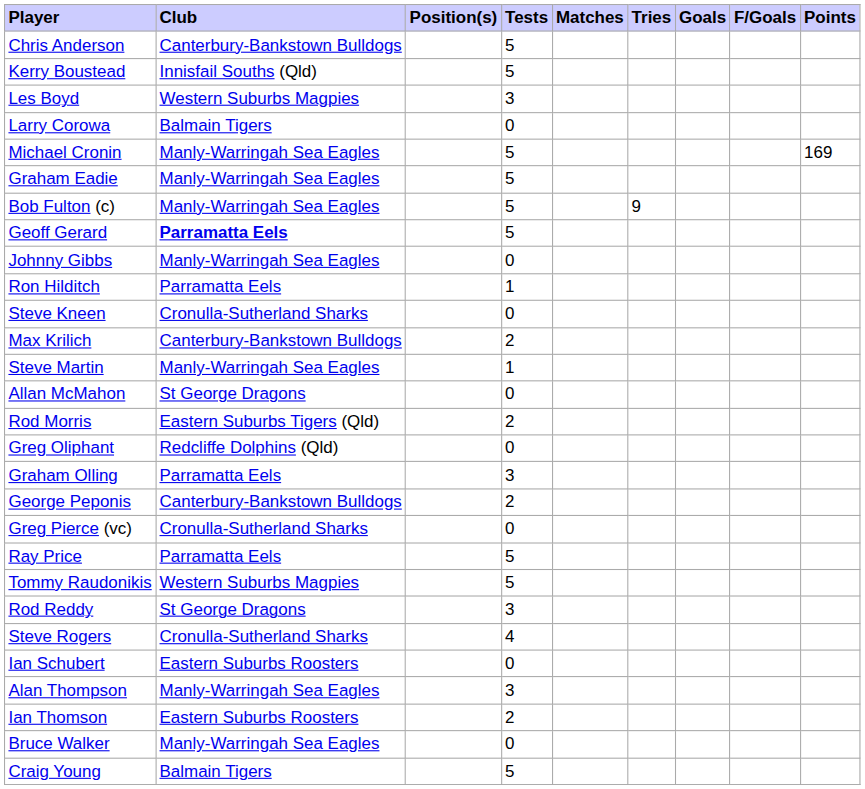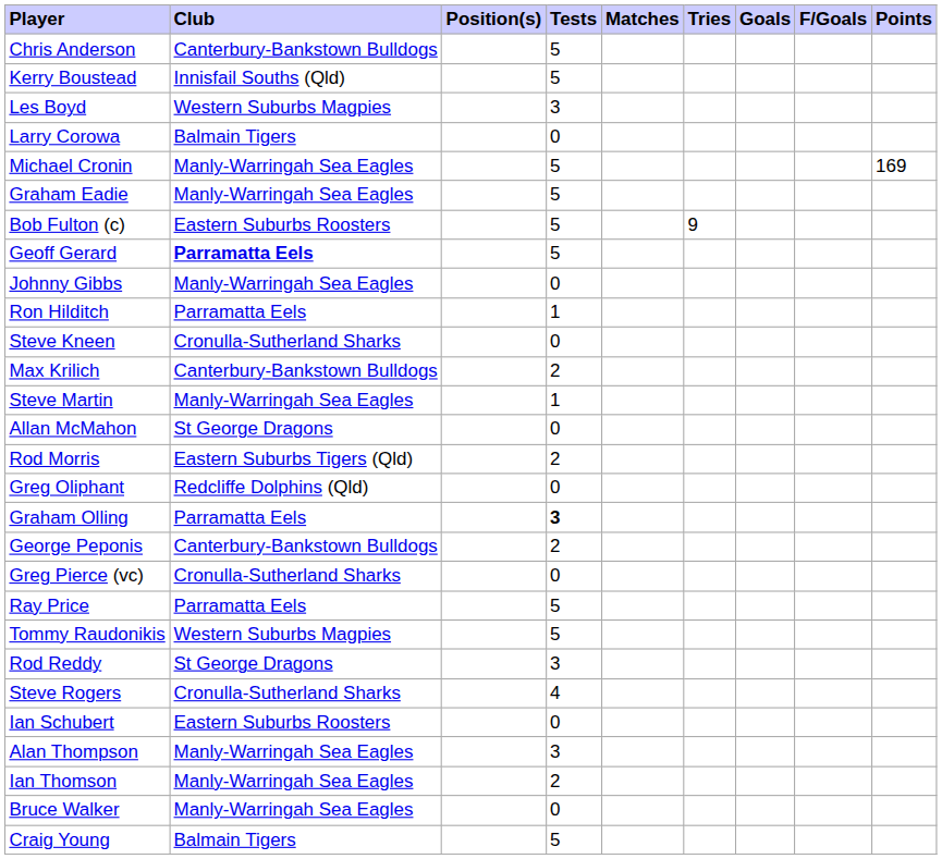Bob Fulton (c) | Club: Manly-Warringah Sea Eagles -> Eastern Suburbs Roosters
Graham Olling | Tests: normal -> bold
Ian Thomson | Club: Eastern Suburbs Roosters -> Manly-Warringah Sea Eagles
